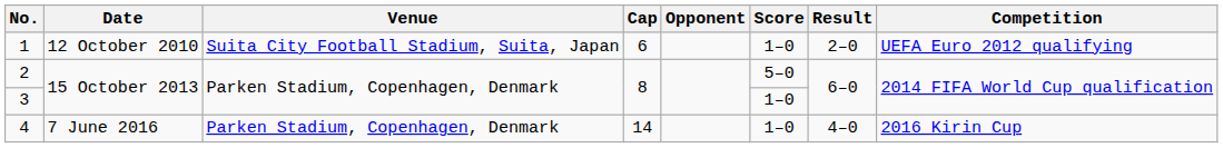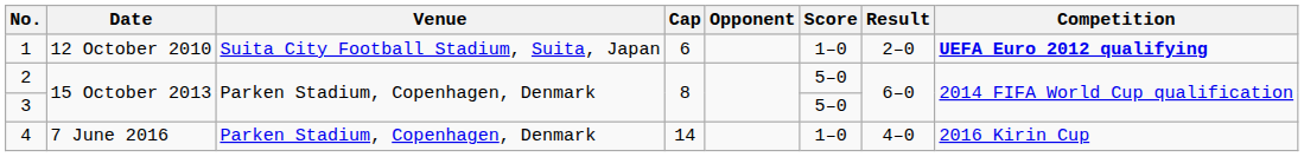1 | Competition: normal -> bold
3 | Score: 1–0 -> 5–0
